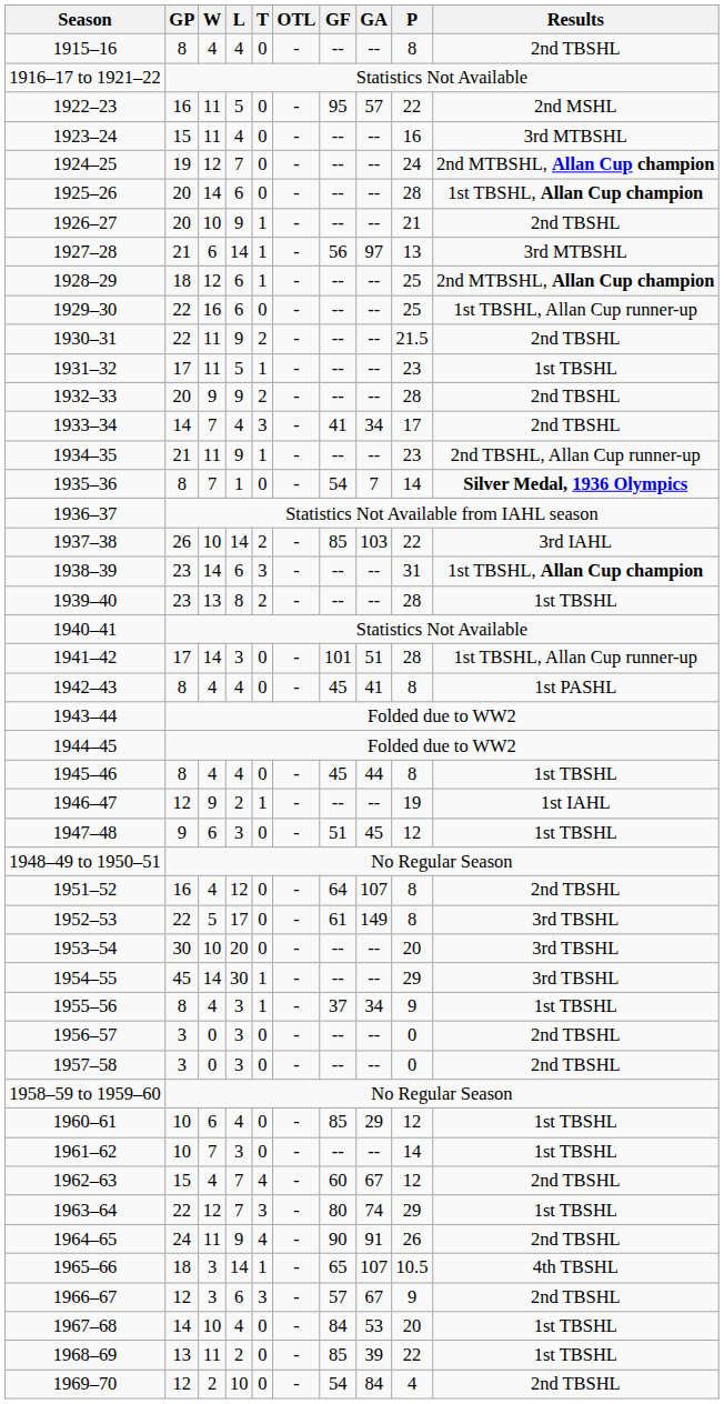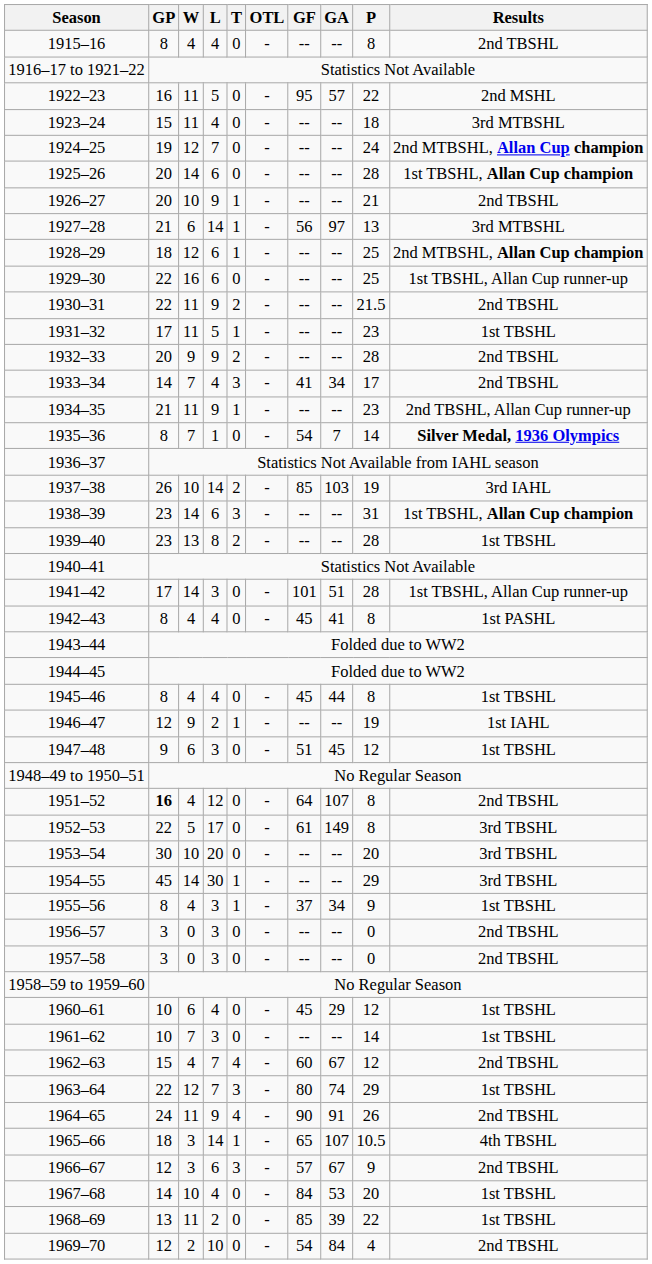1923–24 | P: 16 -> 18
1937–38 | P: 22 -> 19
1951–52 | GP: normal -> bold
1960–61 | GF: 85 -> 45
